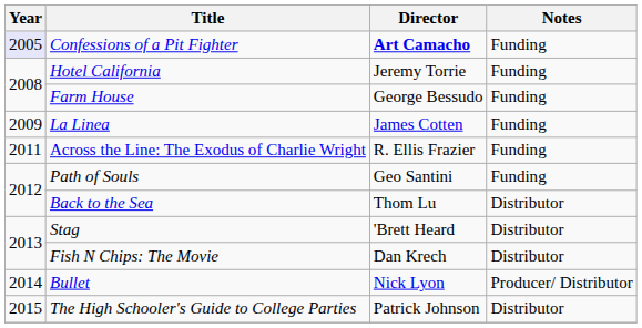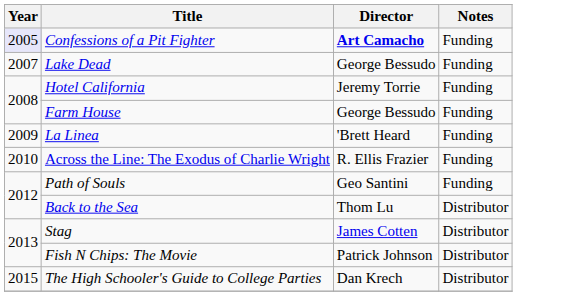+ row: 2007 | Lake Dead | George Bessudo | Funding
La Linea | Director: James Cotten -> 'Brett Heard
Across the Line: The Exodus of Charlie Wright | Year: 2011 -> 2010
Stag | Director: 'Brett Heard -> James Cotten
Fish N Chips: The Movie | Director: Dan Krech -> Patrick Johnson
- row: 2014 | Bullet | Nick Lyon | Producer/ Distributor
The High Schooler's Guide to College Parties | Director: Patrick Johnson -> Dan Krech
